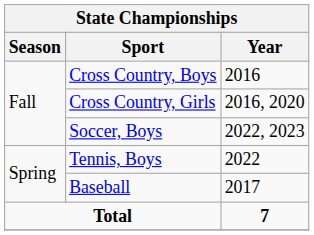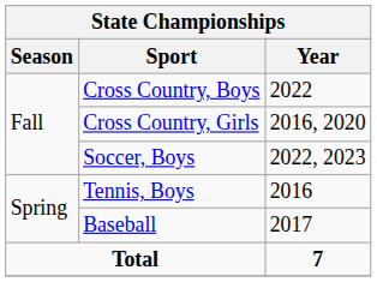Cross Country, Boys | Year: 2016 -> 2022
Tennis, Boys | Year: 2022 -> 2016
